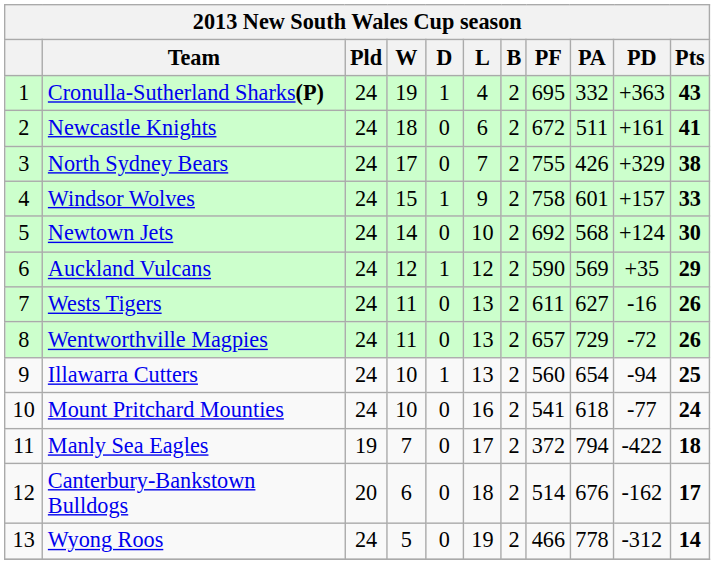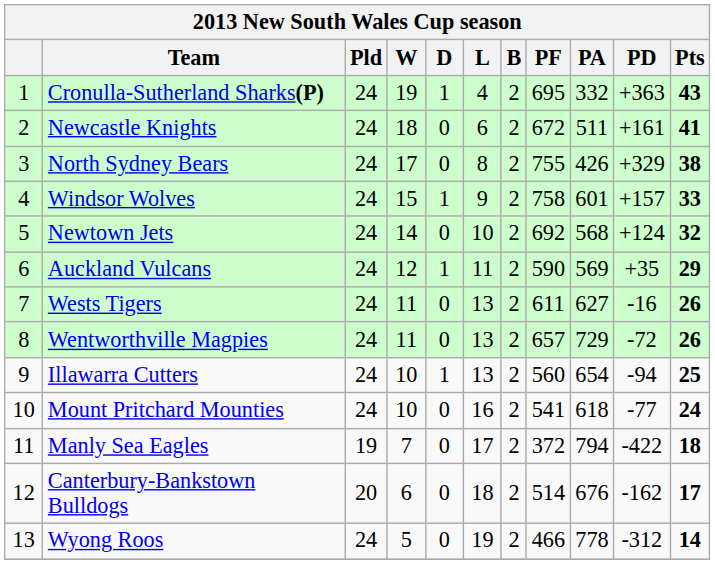North Sydney Bears | L: 7 -> 8
Newtown Jets | Pts: 30 -> 32
Auckland Vulcans | L: 12 -> 11
